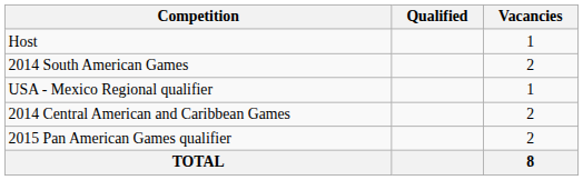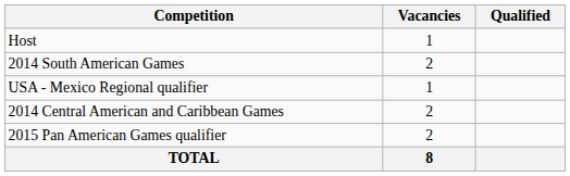columns swapped: Vacancies <-> Qualified
